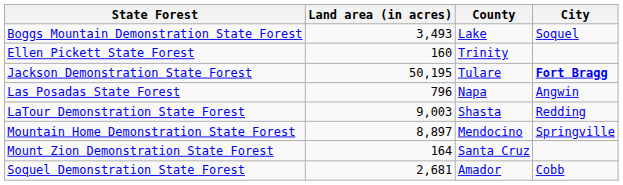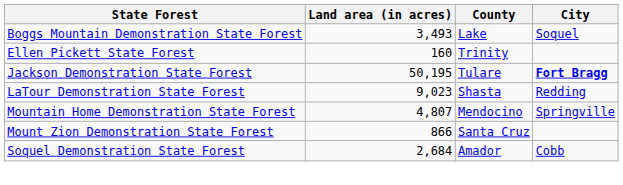- row: Las Posadas State Forest | 796 | Napa | Angwin
LaTour Demonstration State Forest | Land area (in acres): 9,003 -> 9,023
Mountain Home Demonstration State Forest | Land area (in acres): 8,897 -> 4,807
Mount Zion Demonstration State Forest | Land area (in acres): 164 -> 866
Soquel Demonstration State Forest | Land area (in acres): 2,681 -> 2,684
